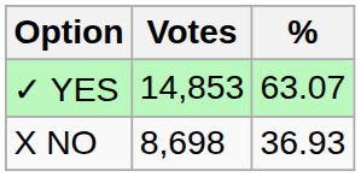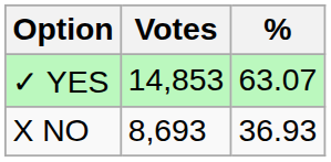X NO | Votes: 8,698 -> 8,693
